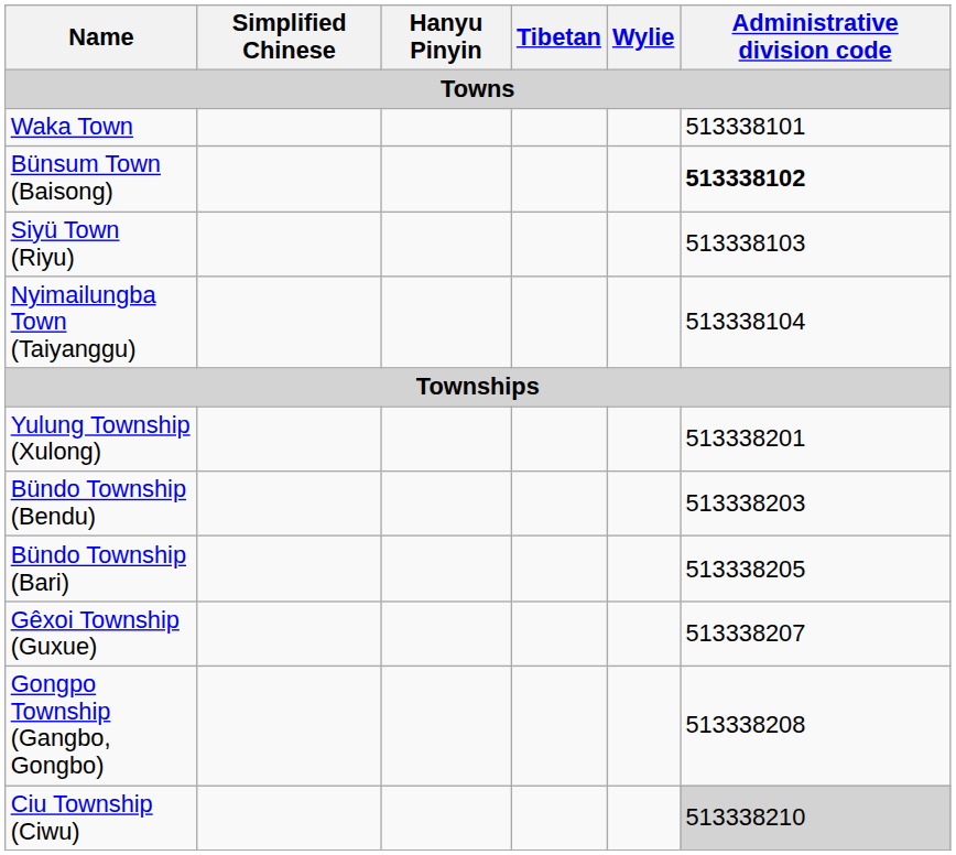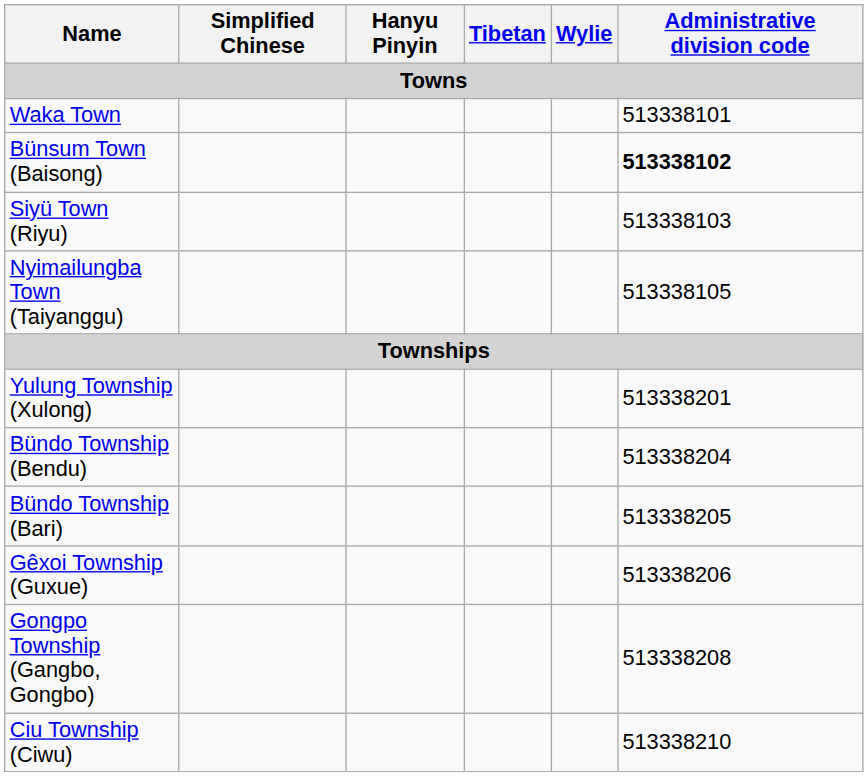Nyimailungba Town (Taiyanggu) | Administrative division code: 513338104 -> 513338105
Bündo Township (Bendu) | Administrative division code: 513338203 -> 513338204
Gêxoi Township (Guxue) | Administrative division code: 513338207 -> 513338206
Ciu Township (Ciwu) | Administrative division code: lightgrey background -> no background
